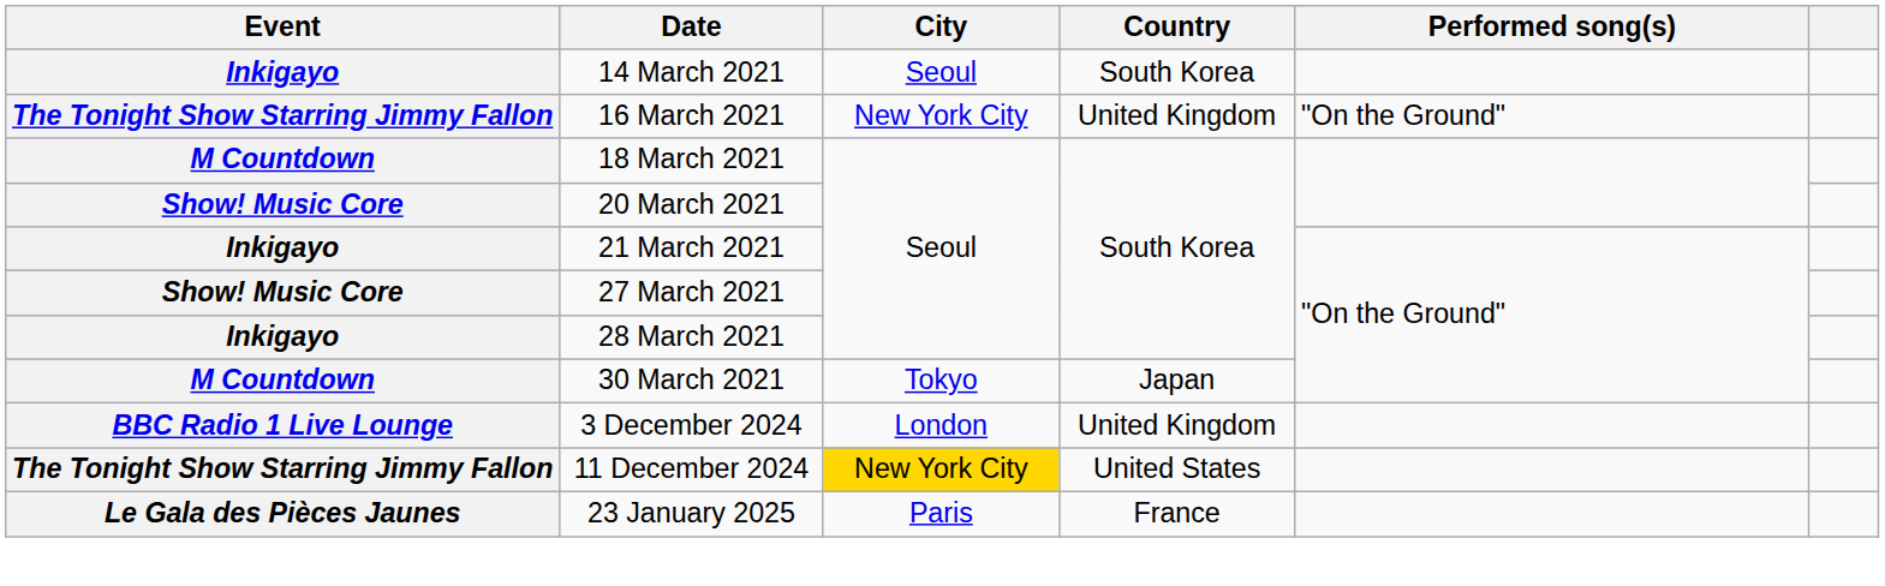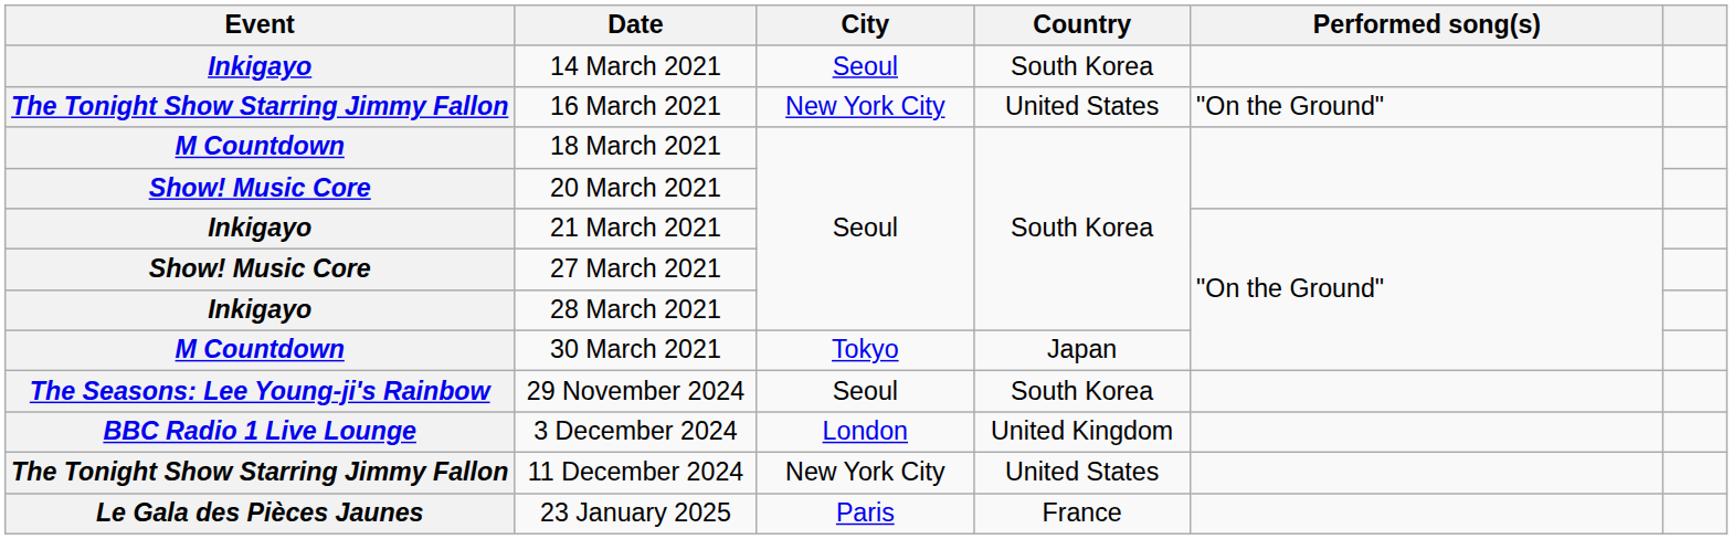16 March 2021 | Country: United Kingdom -> United States
+ row: The Seasons: Lee Young-ji's Rainbow | 29 November 2024 | Seoul | South Korea
11 December 2024 | City: gold background -> no background
